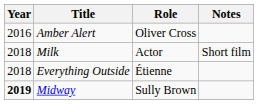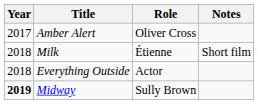Amber Alert | Year: 2016 -> 2017
Milk | Role: Actor -> Étienne
Everything Outside | Role: Étienne -> Actor
